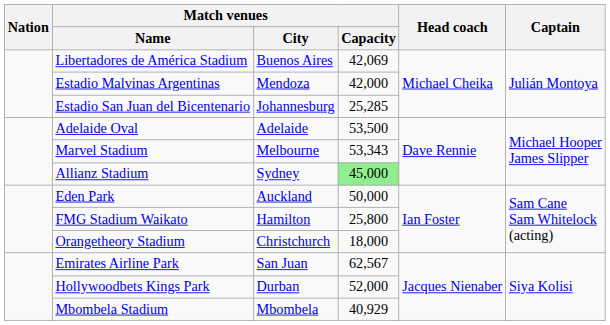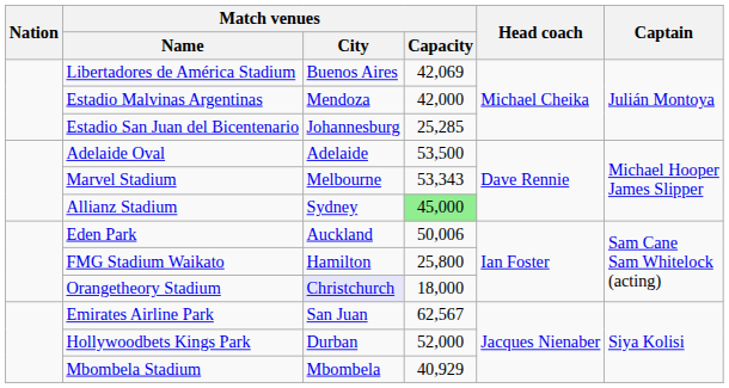Eden Park | Match venues / Capacity: 50,000 -> 50,006
Orangetheory Stadium | Match venues / City: no background -> lavender background
